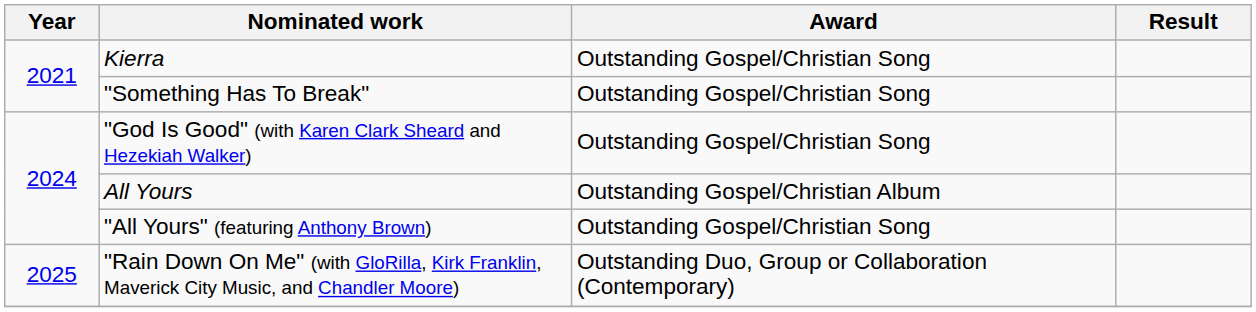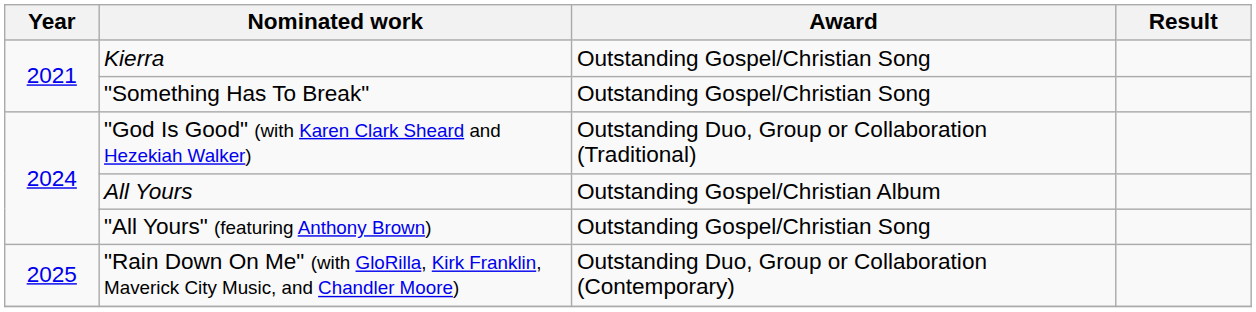"God Is Good" (with Karen Clark Sheard and Hezekiah Walker) | Award: Outstanding Gospel/Christian Song -> Outstanding Duo, Group or Collaboration (Traditional)
